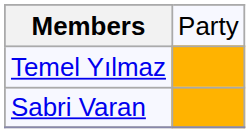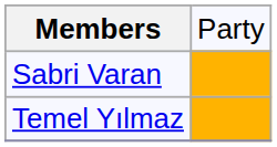rows swapped: Sabri Varan <-> Temel Yılmaz
